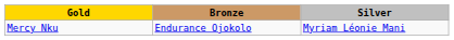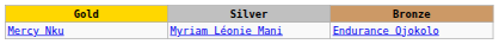columns swapped: Silver <-> Bronze
